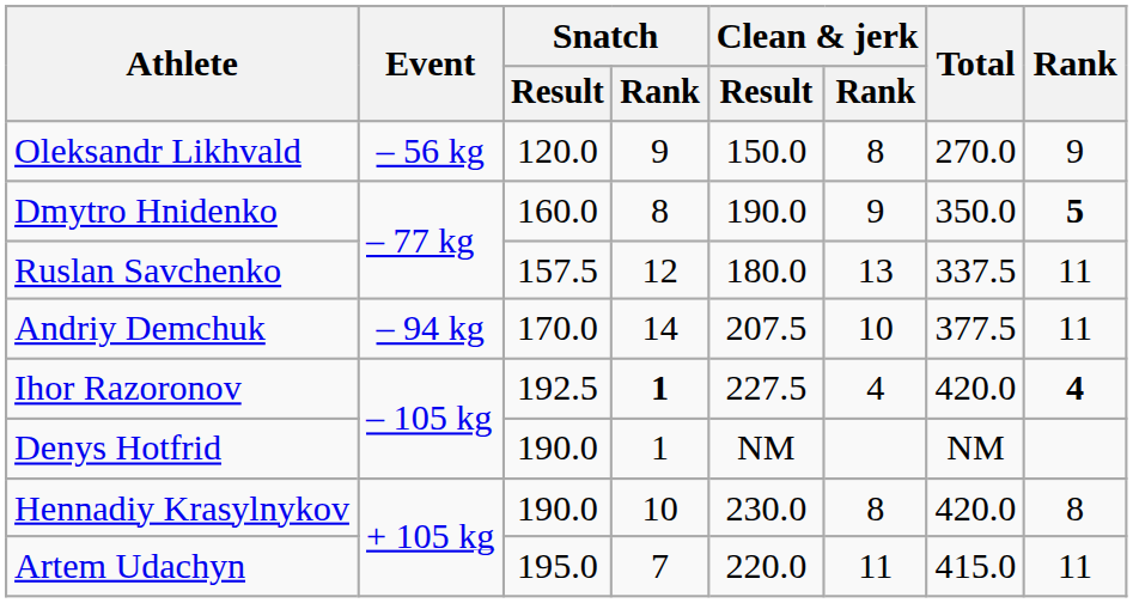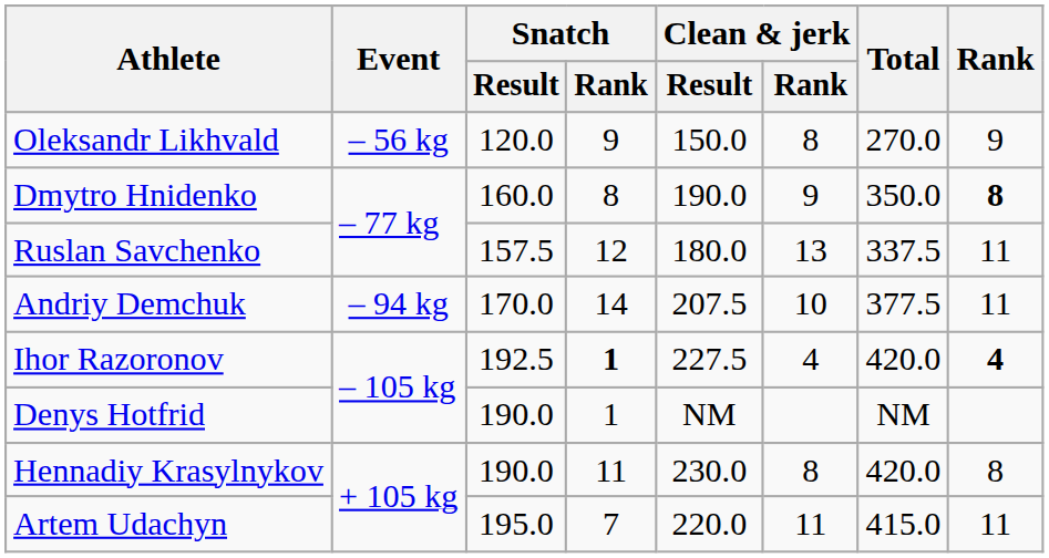Dmytro Hnidenko | Rank: 5 -> 8
Hennadiy Krasylnykov | Snatch / Rank: 10 -> 11
